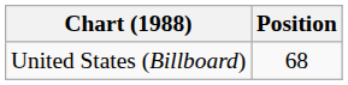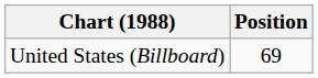United States (Billboard) | Position: 68 -> 69
